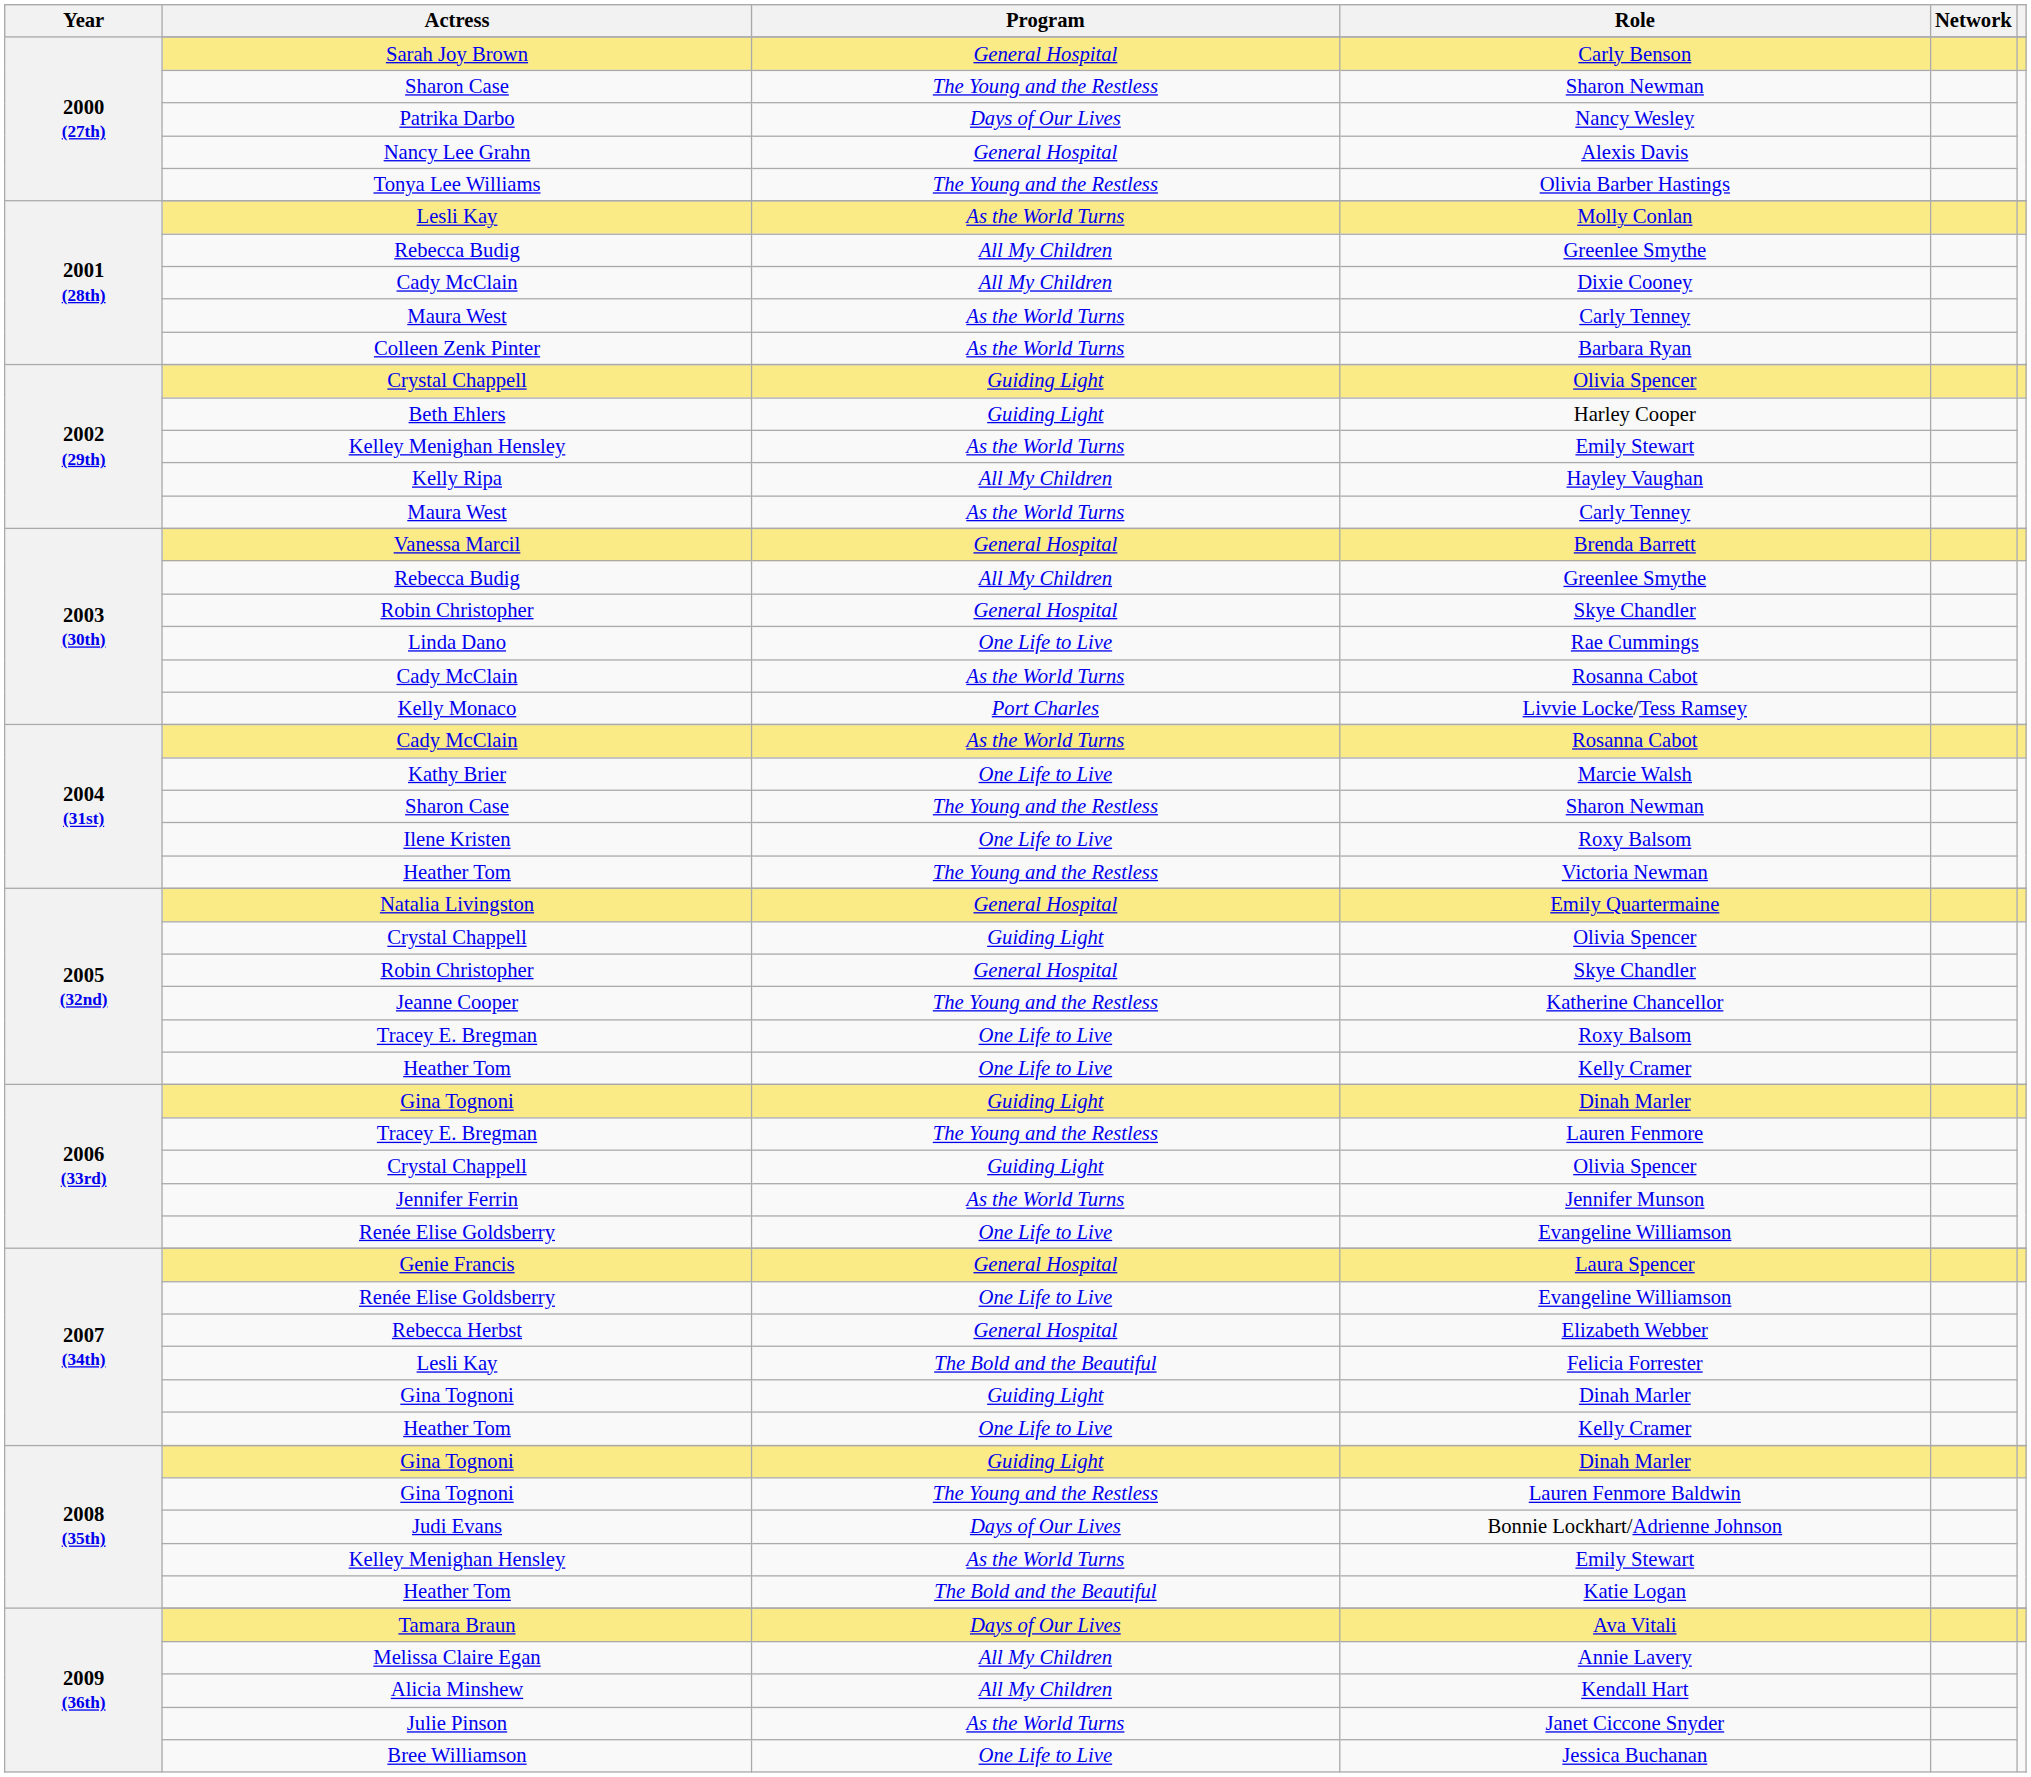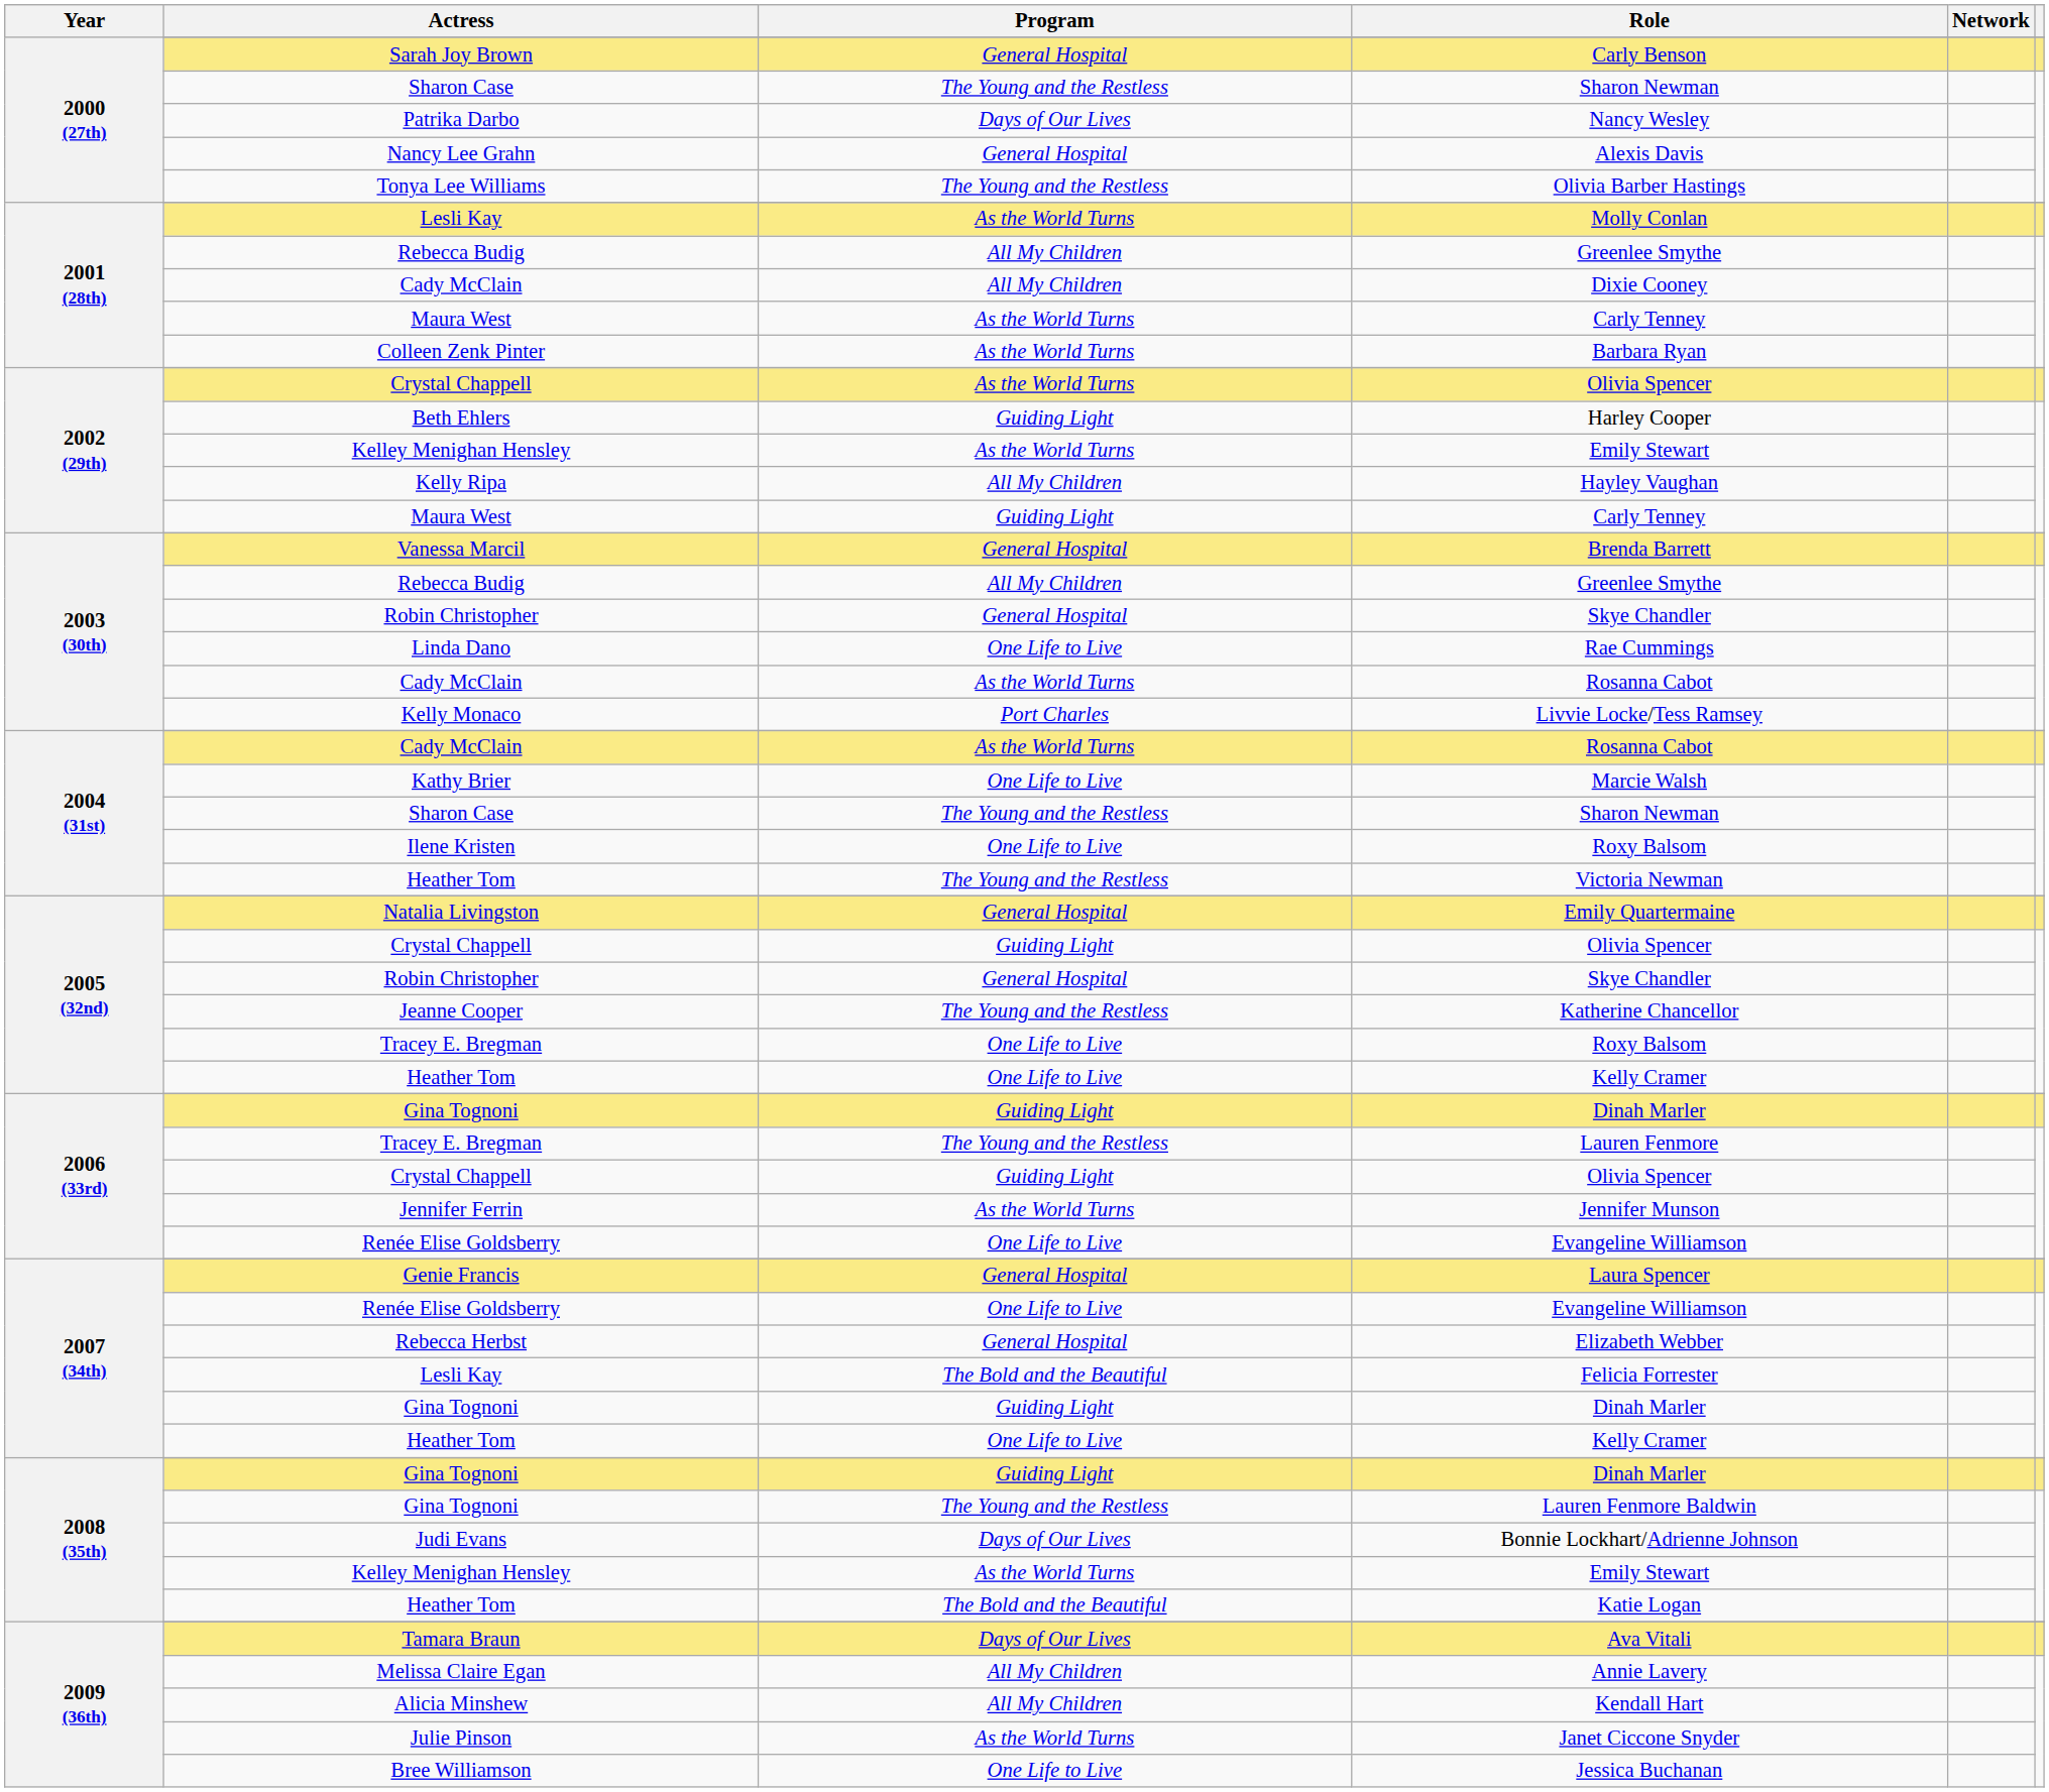2002 (29th) / Olivia Spencer | Program: Guiding Light -> As the World Turns
2002 (29th) / Carly Tenney | Program: As the World Turns -> Guiding Light
